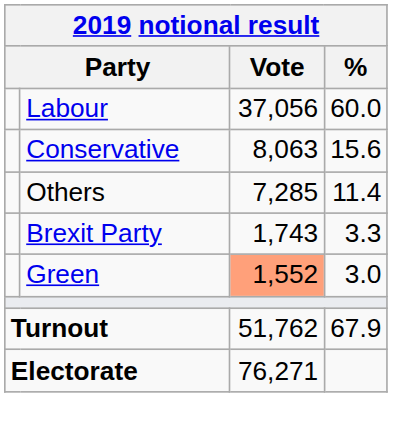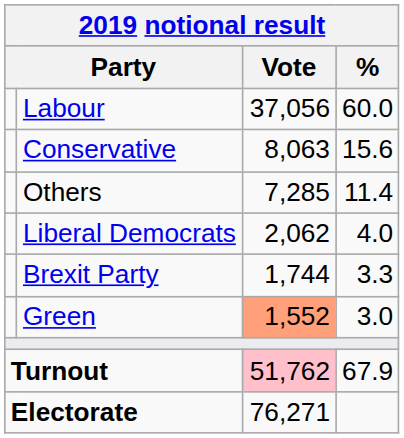+ row: Liberal Democrats | 2,062 | 4.0
Brexit Party | Vote: 1,743 -> 1,744
Turnout | Vote: no background -> pink background
